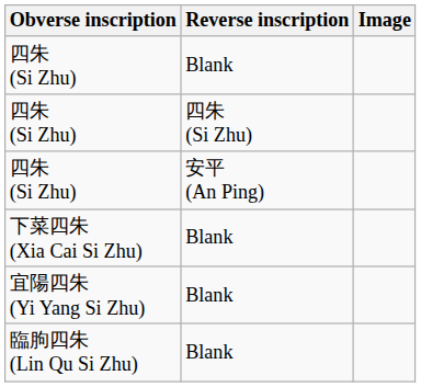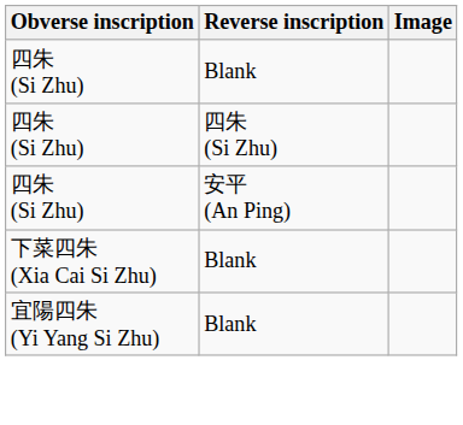- row: 臨朐四朱 (Lin Qu Si Zhu) | Blank
